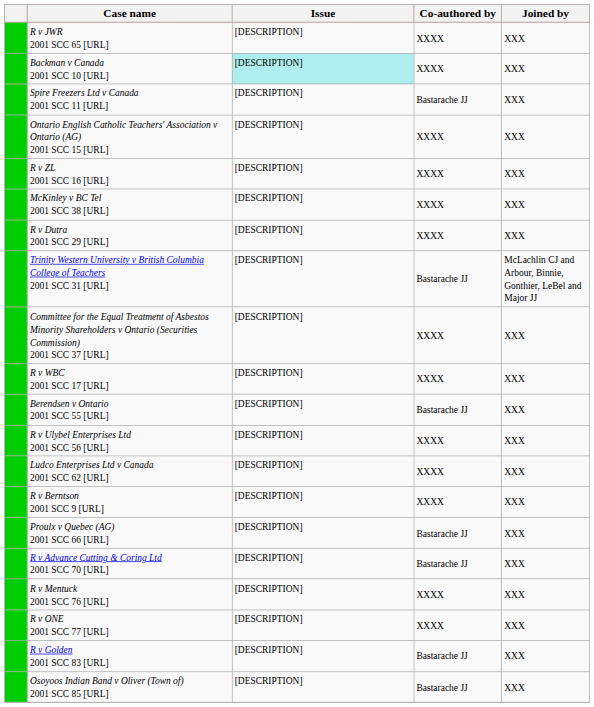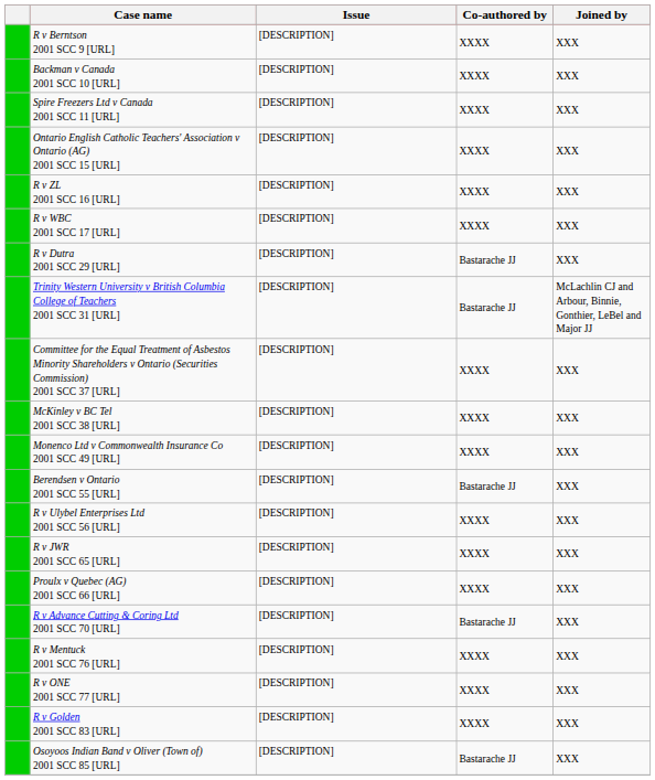rows swapped: R v Berntson 2001 SCC 9 [URL] <-> R v JWR 2001 SCC 65 [URL]
Backman v Canada 2001 SCC 10 [URL] | Issue: paleturquoise background -> no background
Spire Freezers Ltd v Canada 2001 SCC 11 [URL] | Co-authored by: Bastarache JJ -> XXXX
rows swapped: R v WBC 2001 SCC 17 [URL] <-> McKinley v BC Tel 2001 SCC 38 [URL]
R v Dutra 2001 SCC 29 [URL] | Co-authored by: XXXX -> Bastarache JJ
+ row: Monenco Ltd v Commonwealth Insurance Co 2001 SCC 49 [URL] | [DESCRIPTION] | XXXX | XXX
- row: Ludco Enterprises Ltd v Canada 2001 SCC 62 [URL] | [DESCRIPTION] | XXXX | XXX
Proulx v Quebec (AG) 2001 SCC 66 [URL] | Co-authored by: Bastarache JJ -> XXXX
R v Golden 2001 SCC 83 [URL] | Co-authored by: Bastarache JJ -> XXXX
